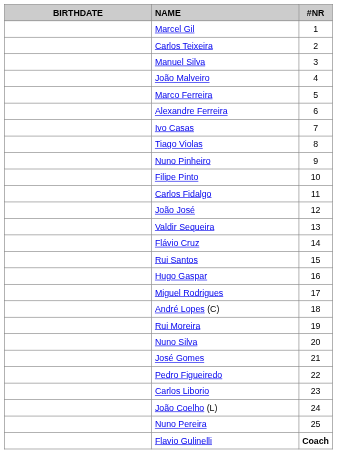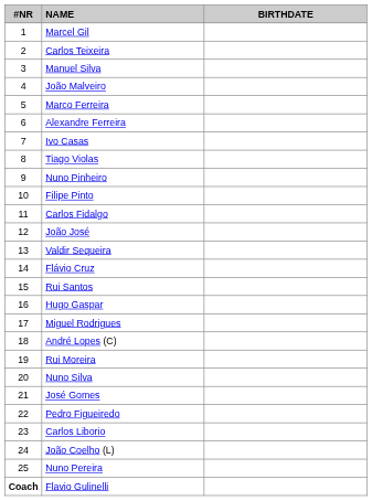columns swapped: #NR <-> BIRTHDATE
